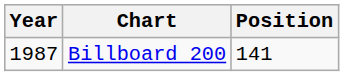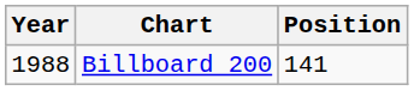Billboard 200 | Year: 1987 -> 1988
